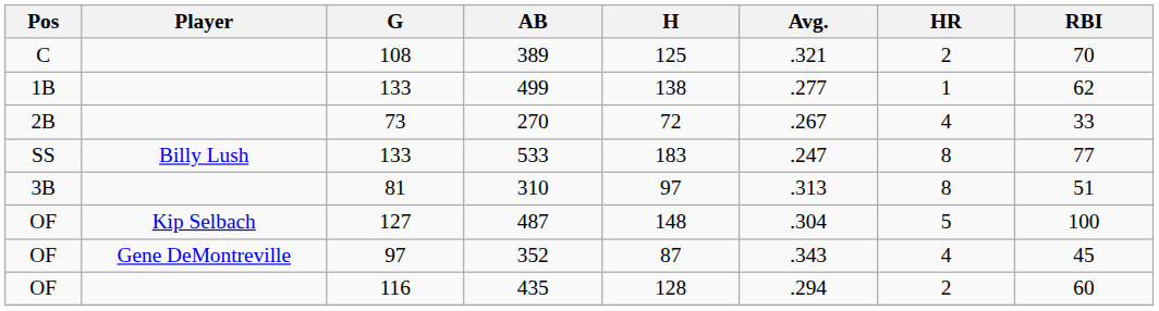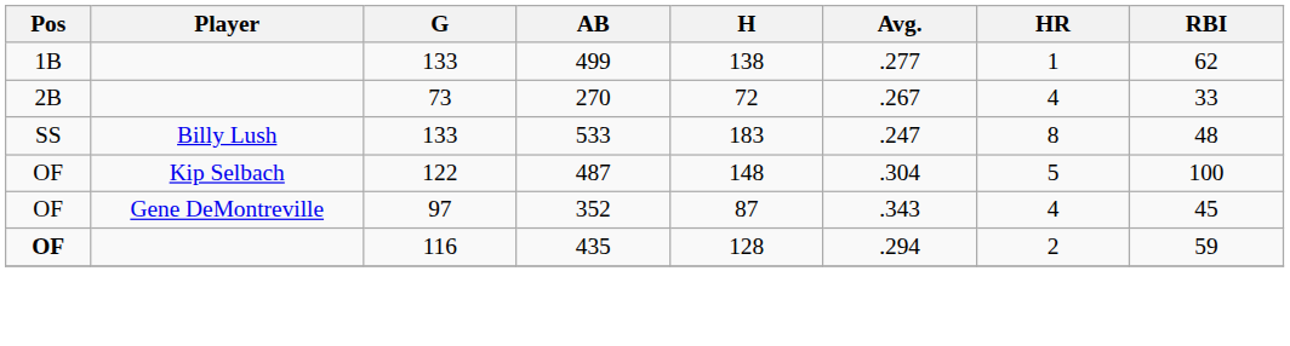- row: C | 108 | 389 | 125 | .321 | 2 | 70
533 | RBI: 77 -> 48
- row: 3B | 81 | 310 | 97 | .313 | 8 | 51
487 | G: 127 -> 122
435 | Pos: normal -> bold
435 | RBI: 60 -> 59
